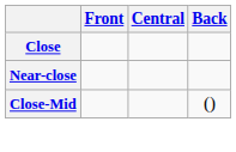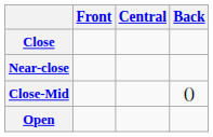+ row: Open
